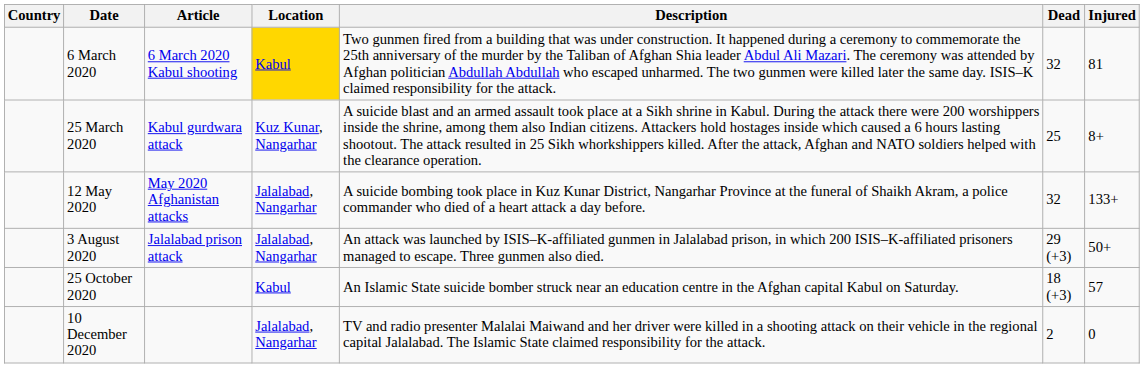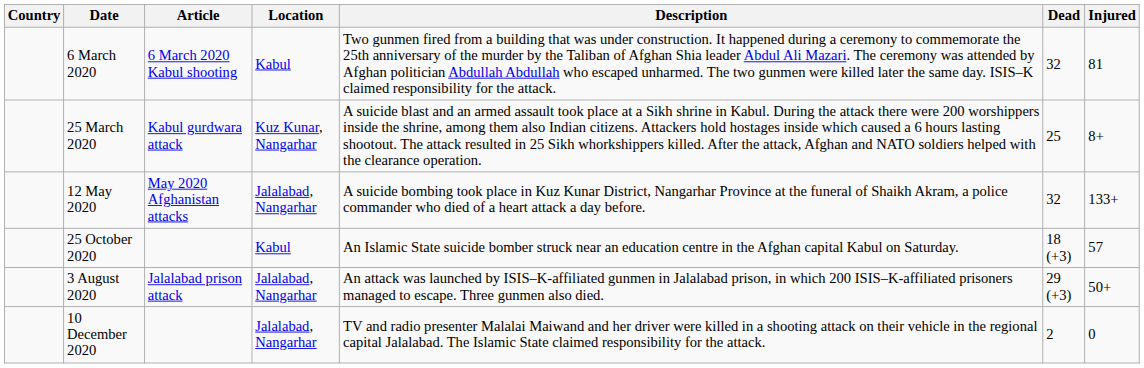6 March 2020 | Location: gold background -> no background
rows swapped: 3 August 2020 <-> 25 October 2020
